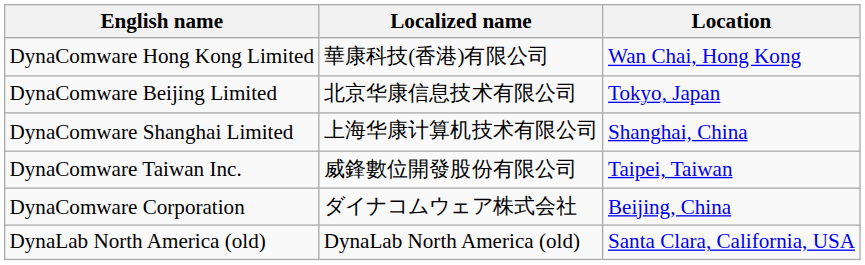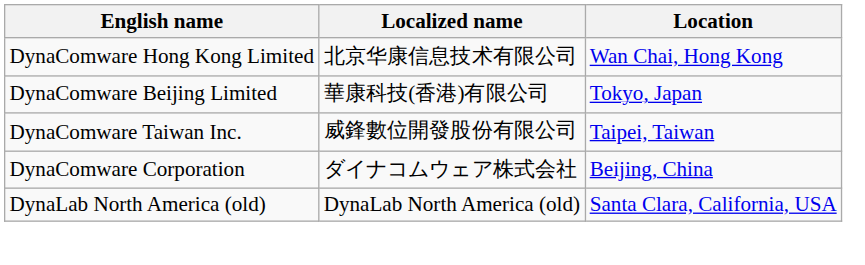DynaComware Hong Kong Limited | Localized name: 華康科技(香港)有限公司 -> 北京华康信息技术有限公司
DynaComware Beijing Limited | Localized name: 北京华康信息技术有限公司 -> 華康科技(香港)有限公司
- row: DynaComware Shanghai Limited | 上海华康计算机技术有限公司 | Shanghai, China
